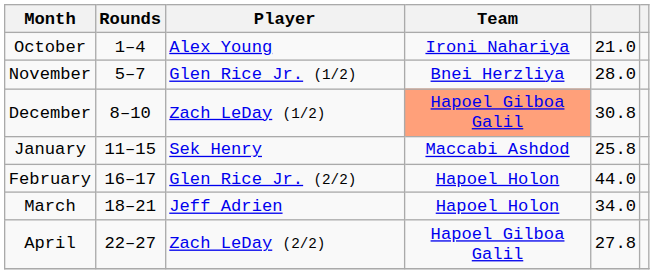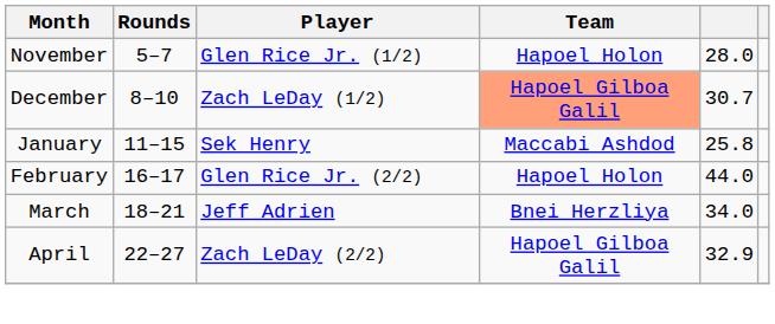- row: October | 1–4 | Alex Young | Ironi Nahariya | 21.0
November | Team: Bnei Herzliya -> Hapoel Holon
December | column 5: 30.8 -> 30.7
March | Team: Hapoel Holon -> Bnei Herzliya
April | column 5: 27.8 -> 32.9
